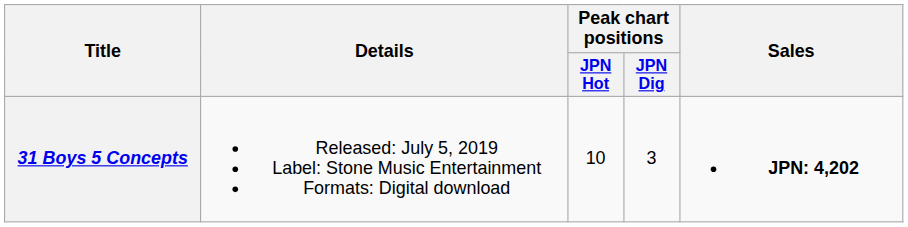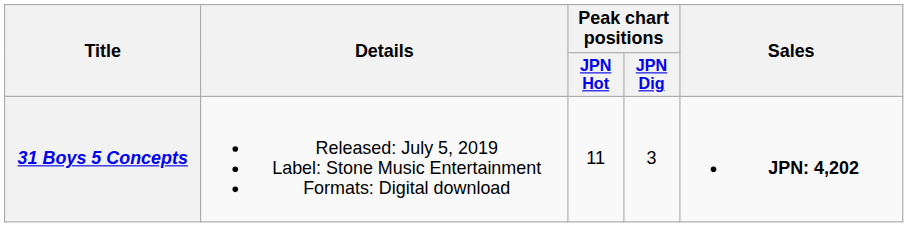31 Boys 5 Concepts | Peak chart positions / JPN Hot: 10 -> 11
